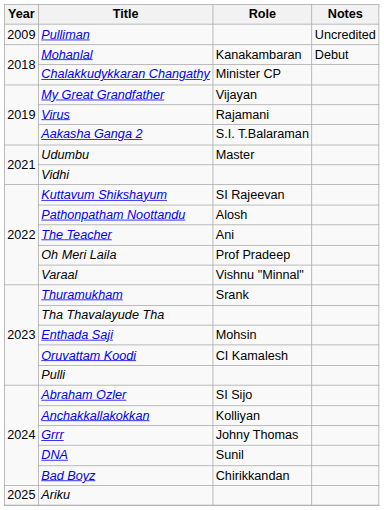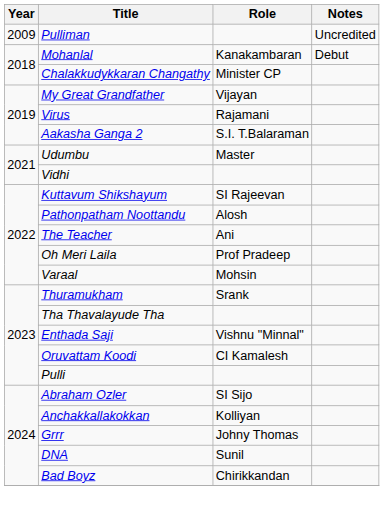Varaal | Role: Vishnu "Minnal" -> Mohsin
Enthada Saji | Role: Mohsin -> Vishnu "Minnal"
- row: 2025 | Ariku
